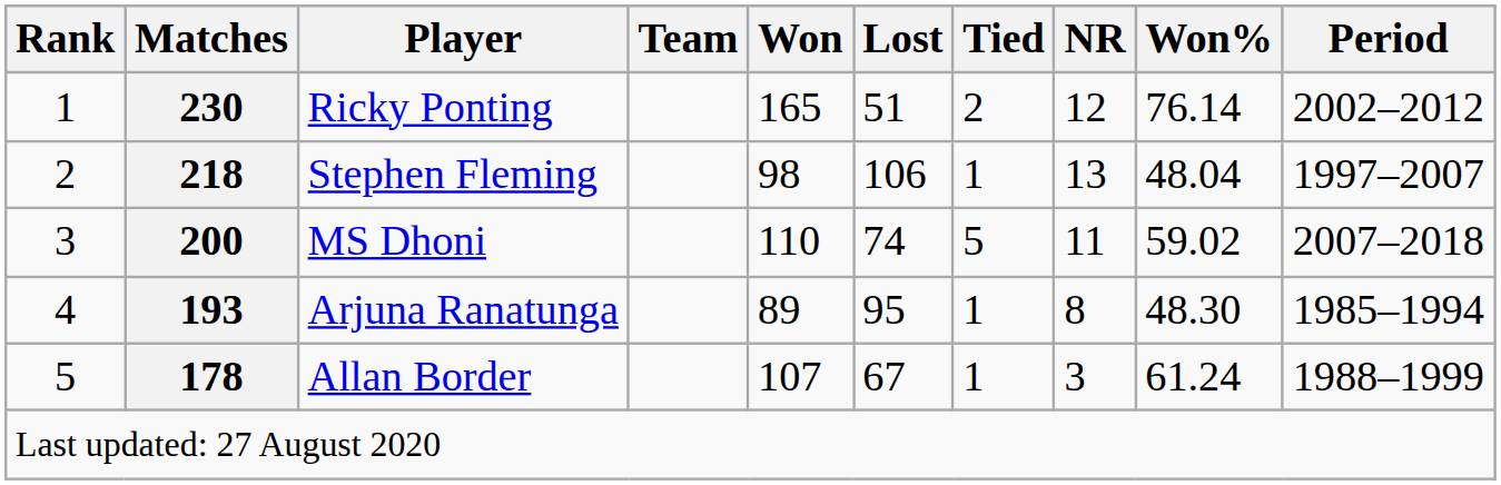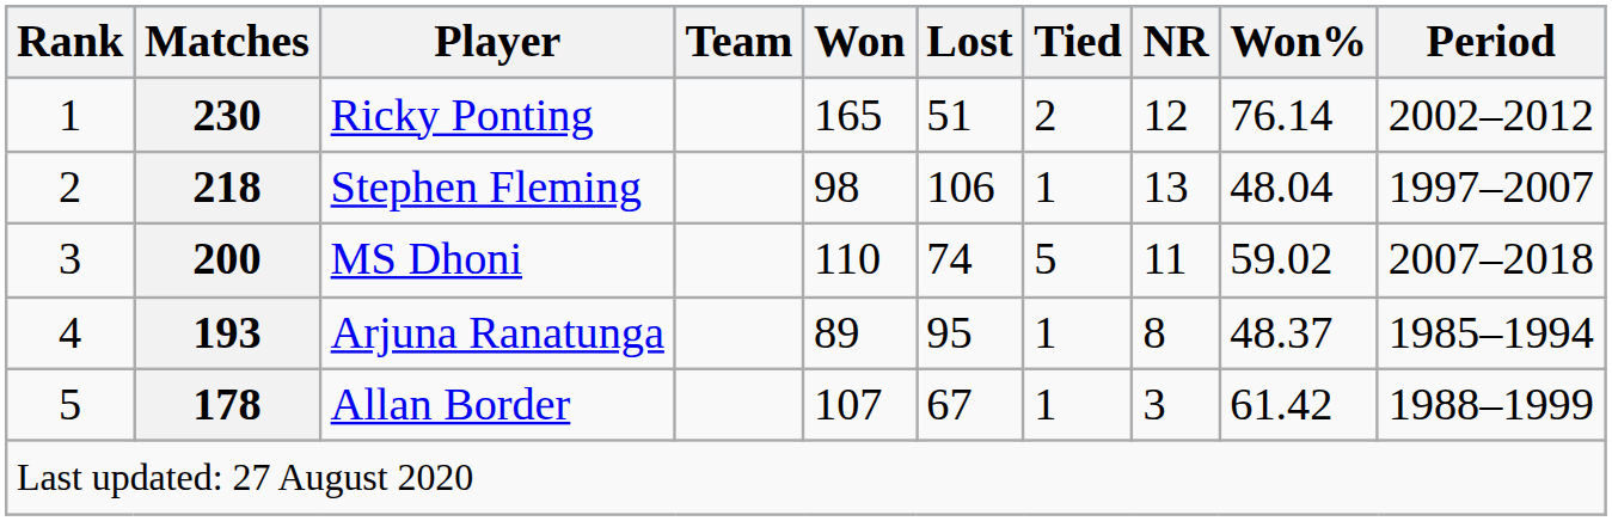Arjuna Ranatunga | Won%: 48.30 -> 48.37
Allan Border | Won%: 61.24 -> 61.42
